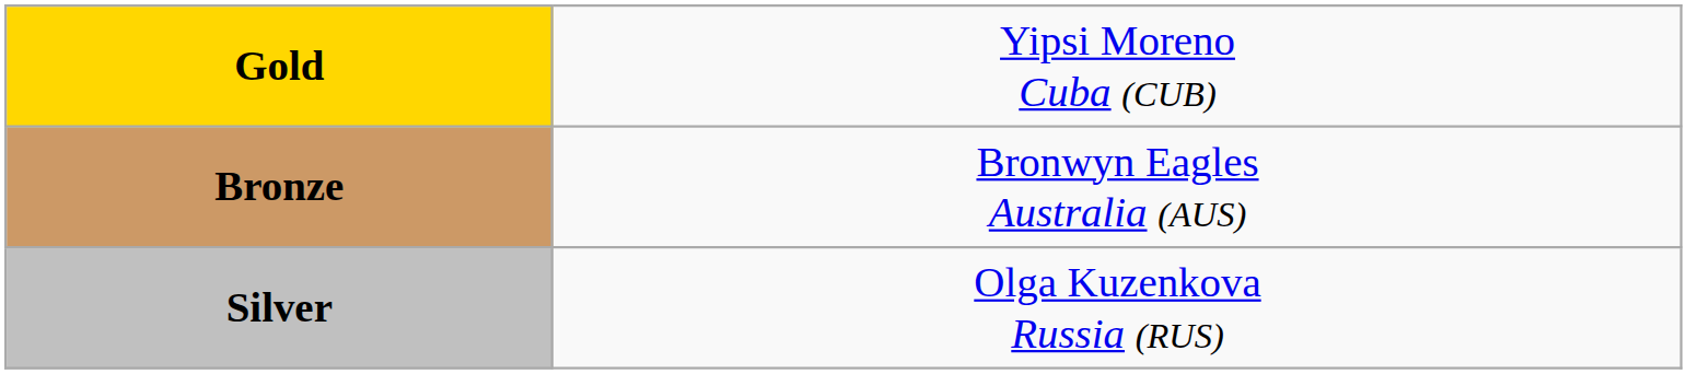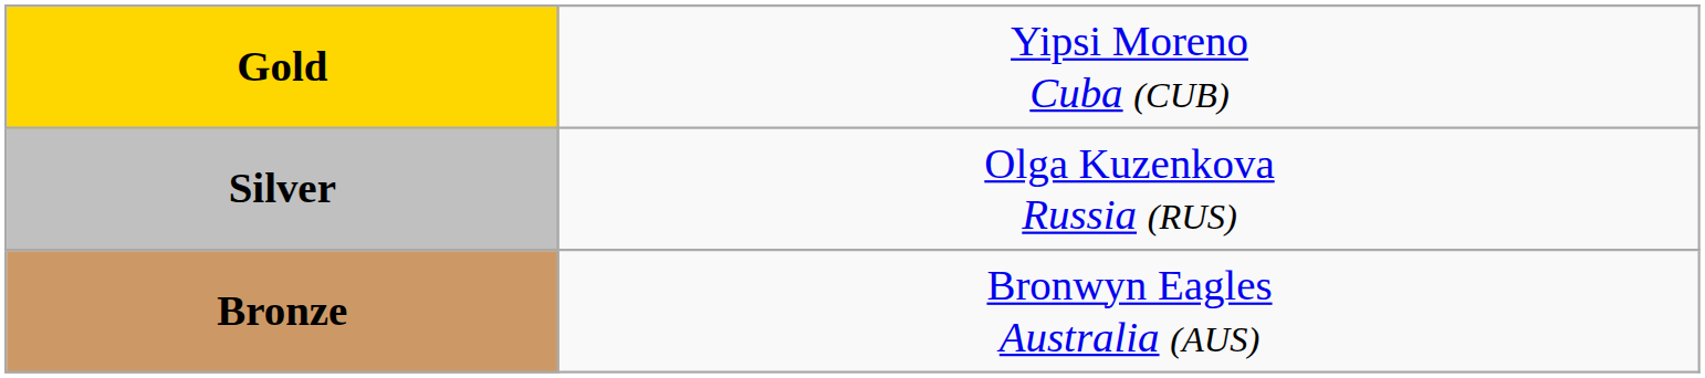rows swapped: Silver <-> Bronze
